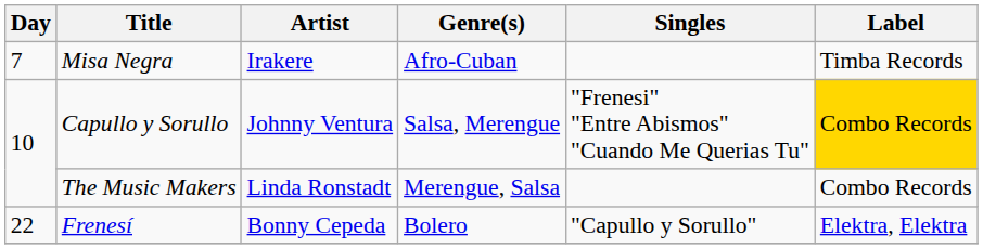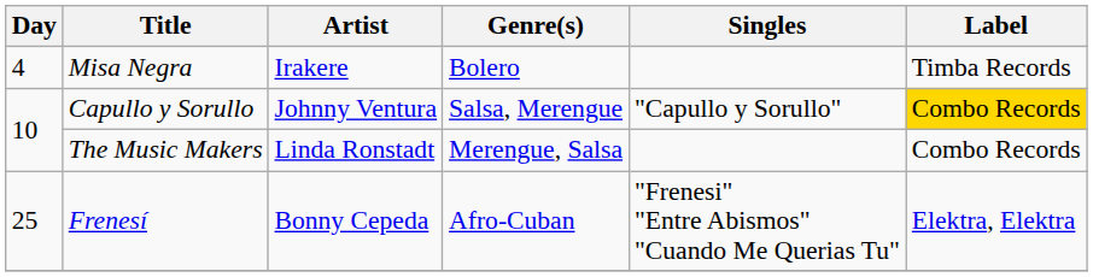Misa Negra | Day: 7 -> 4
Misa Negra | Genre(s): Afro-Cuban -> Bolero
Capullo y Sorullo | Singles: "Frenesi" "Entre Abismos" "Cuando Me Querias Tu" -> "Capullo y Sorullo"
Frenesí | Day: 22 -> 25
Frenesí | Genre(s): Bolero -> Afro-Cuban
Frenesí | Singles: "Capullo y Sorullo" -> "Frenesi" "Entre Abismos" "Cuando Me Querias Tu"
